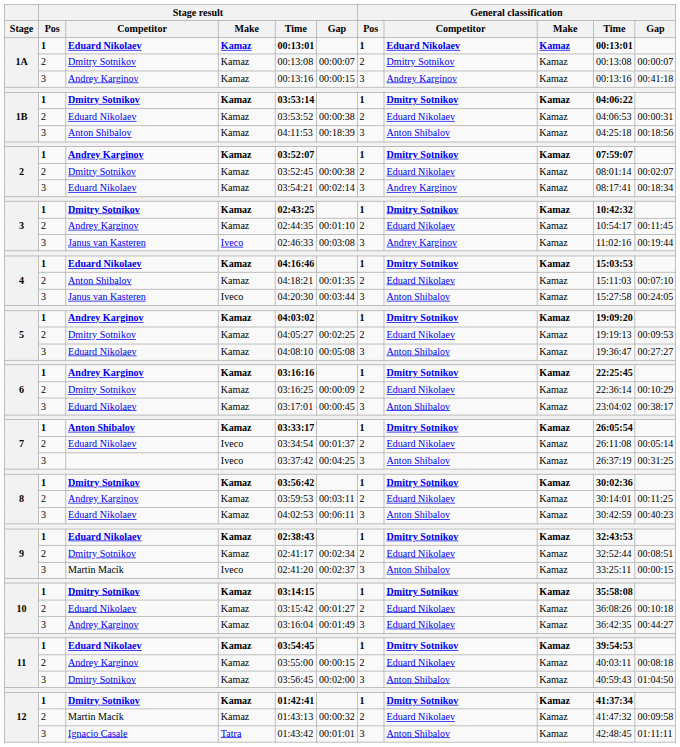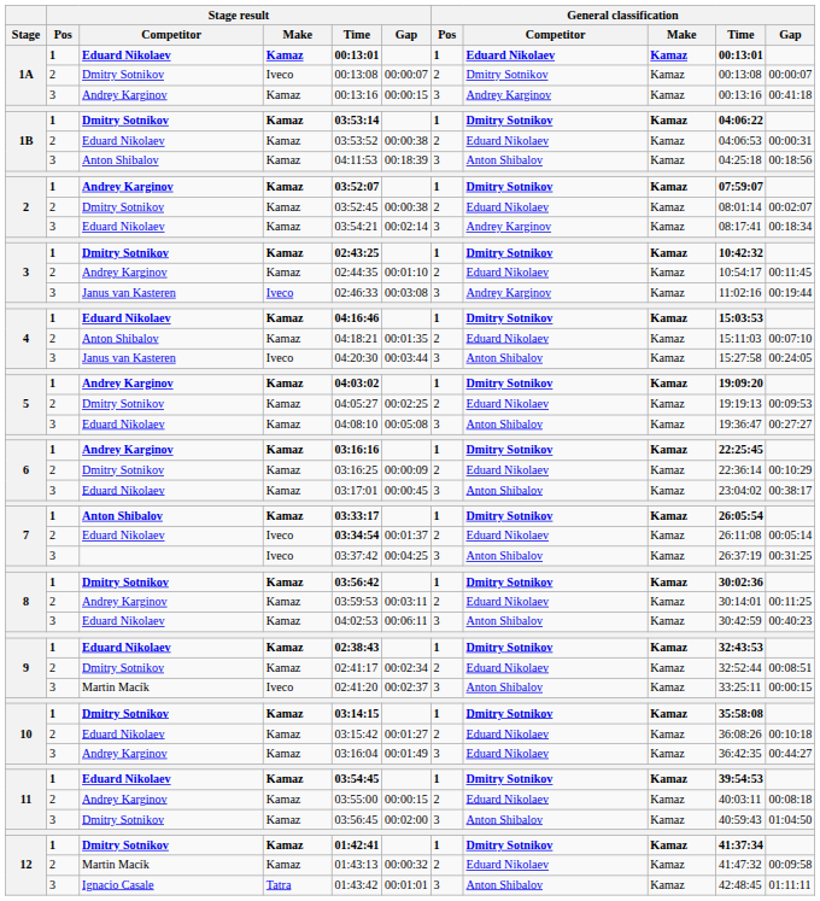1A / Dmitry Sotnikov | Stage result / Make: Kamaz -> Iveco
7 / Eduard Nikolaev | Stage result / Time: normal -> bold
